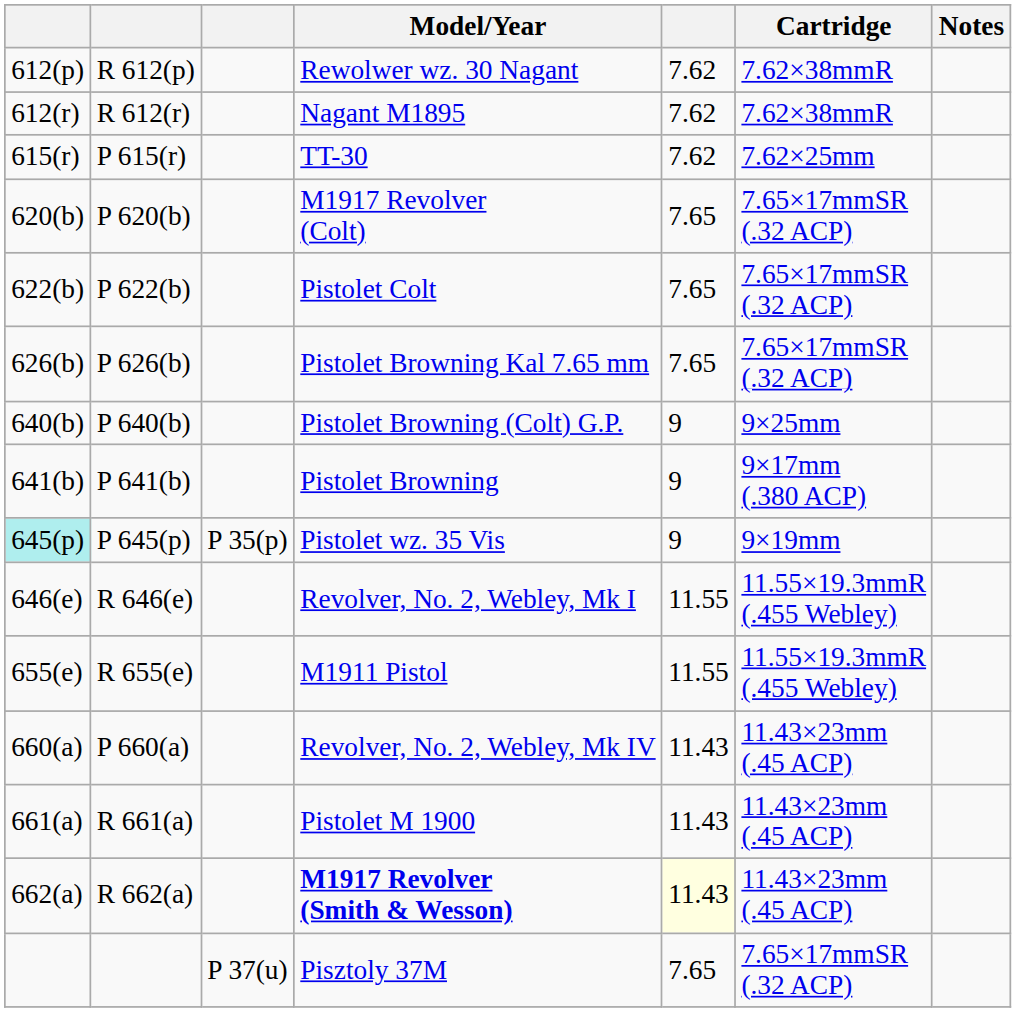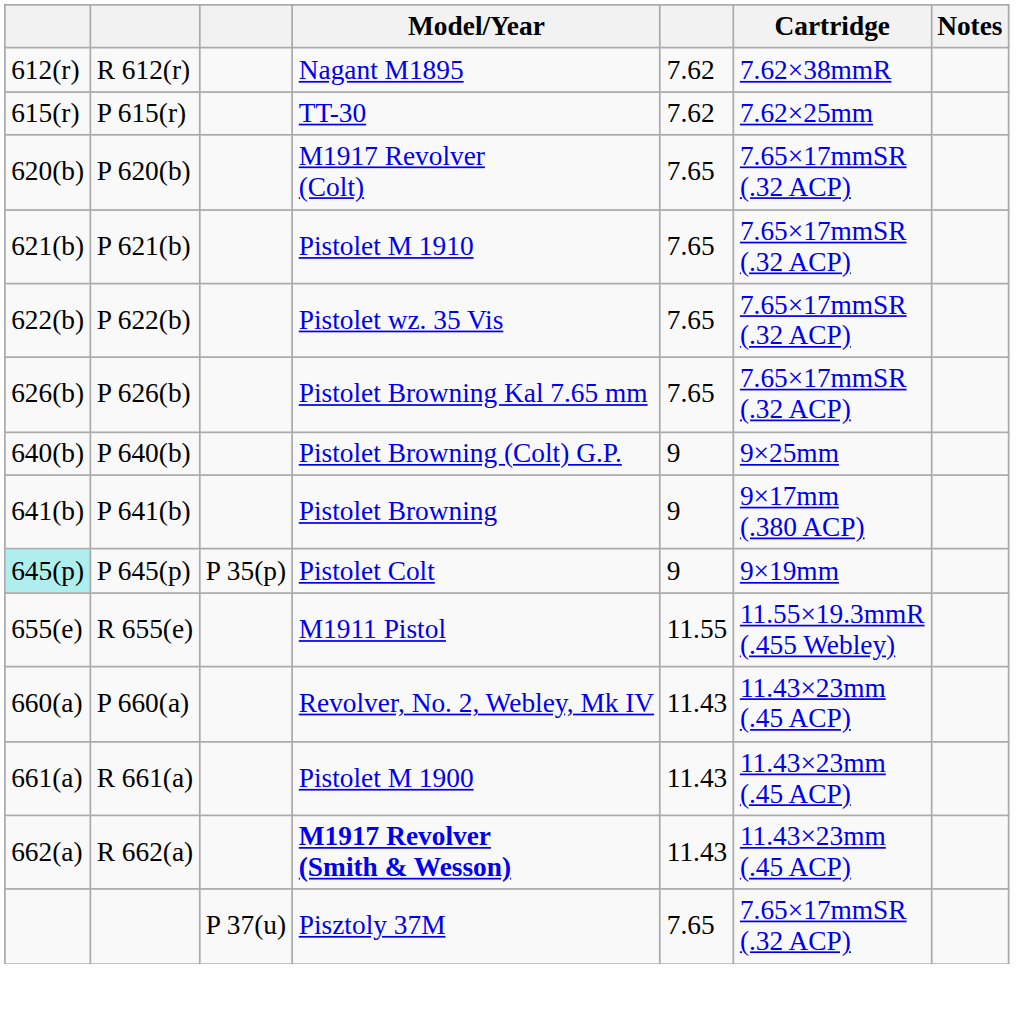- row: 612(p) | R 612(p) | Rewolwer wz. 30 Nagant | 7.62 | 7.62×38mmR
+ row: 621(b) | P 621(b) | Pistolet M 1910 | 7.65 | 7.65×17mmSR (.32 ACP)
P 622(b) | Model/Year: Pistolet Colt -> Pistolet wz. 35 Vis
P 645(p) | Model/Year: Pistolet wz. 35 Vis -> Pistolet Colt
- row: 646(e) | R 646(e) | Revolver, No. 2, Webley, Mk I | 11.55 | 11.55×19.3mmR (.455 Webley)
R 662(a) | column 5: lightyellow background -> no background
